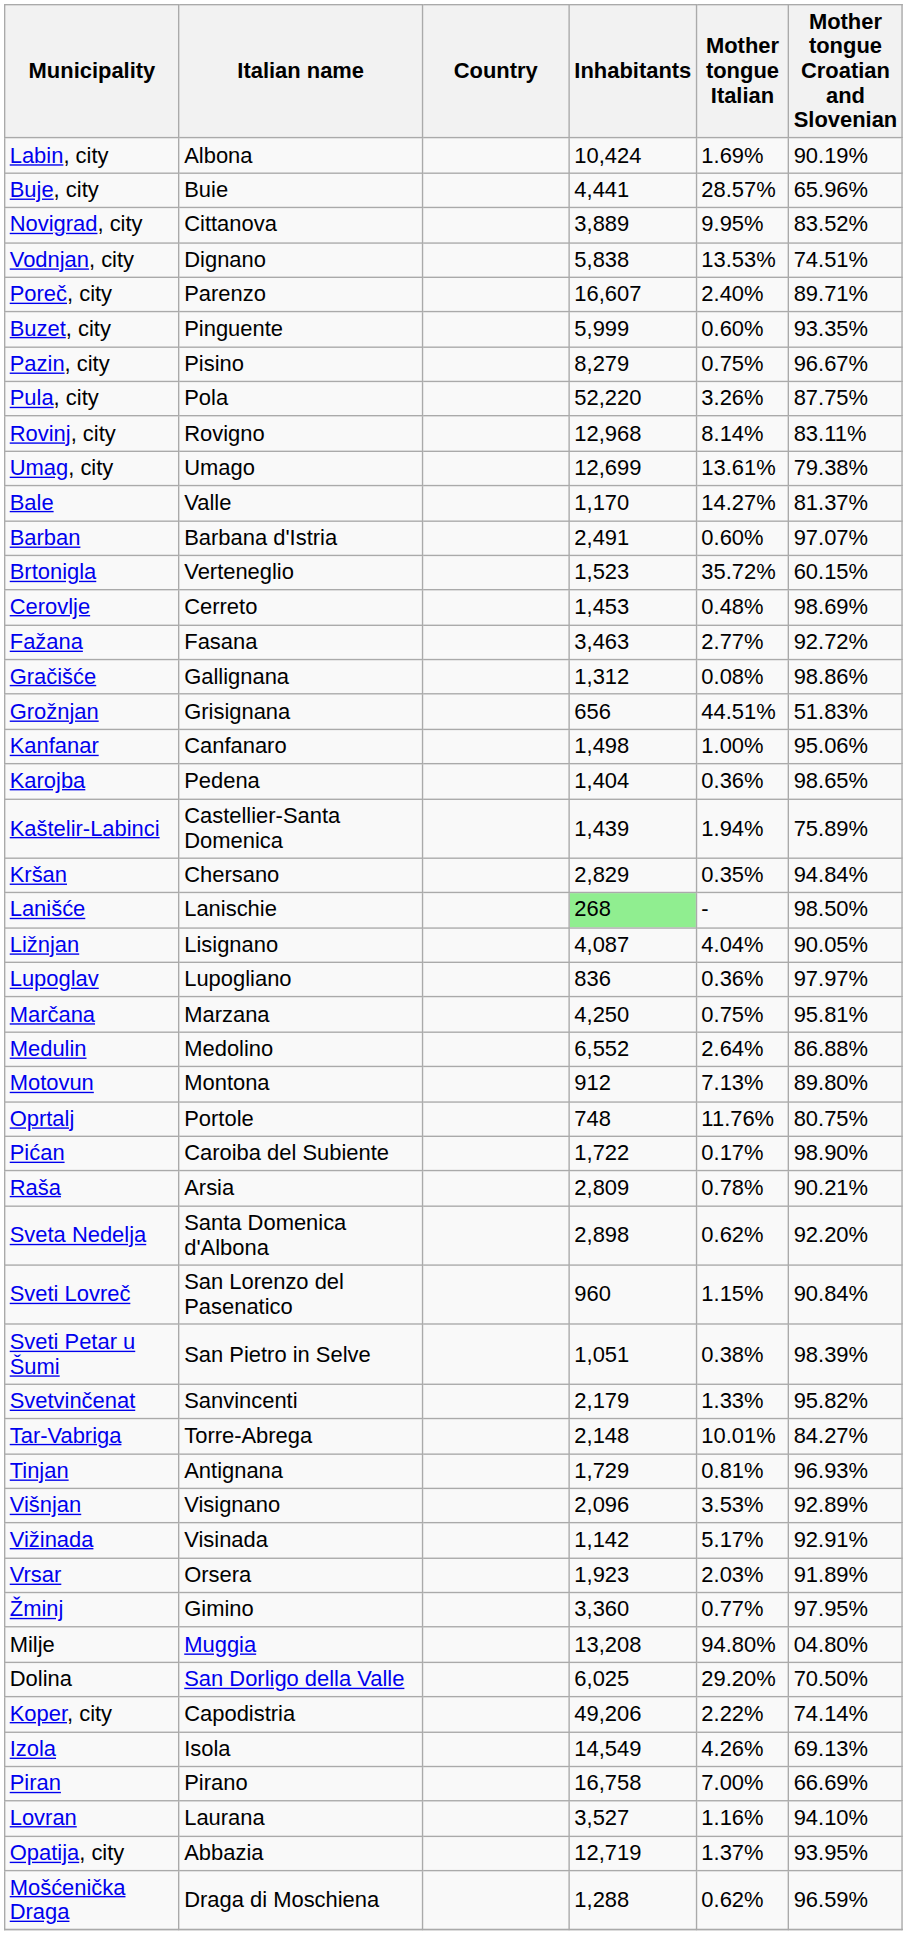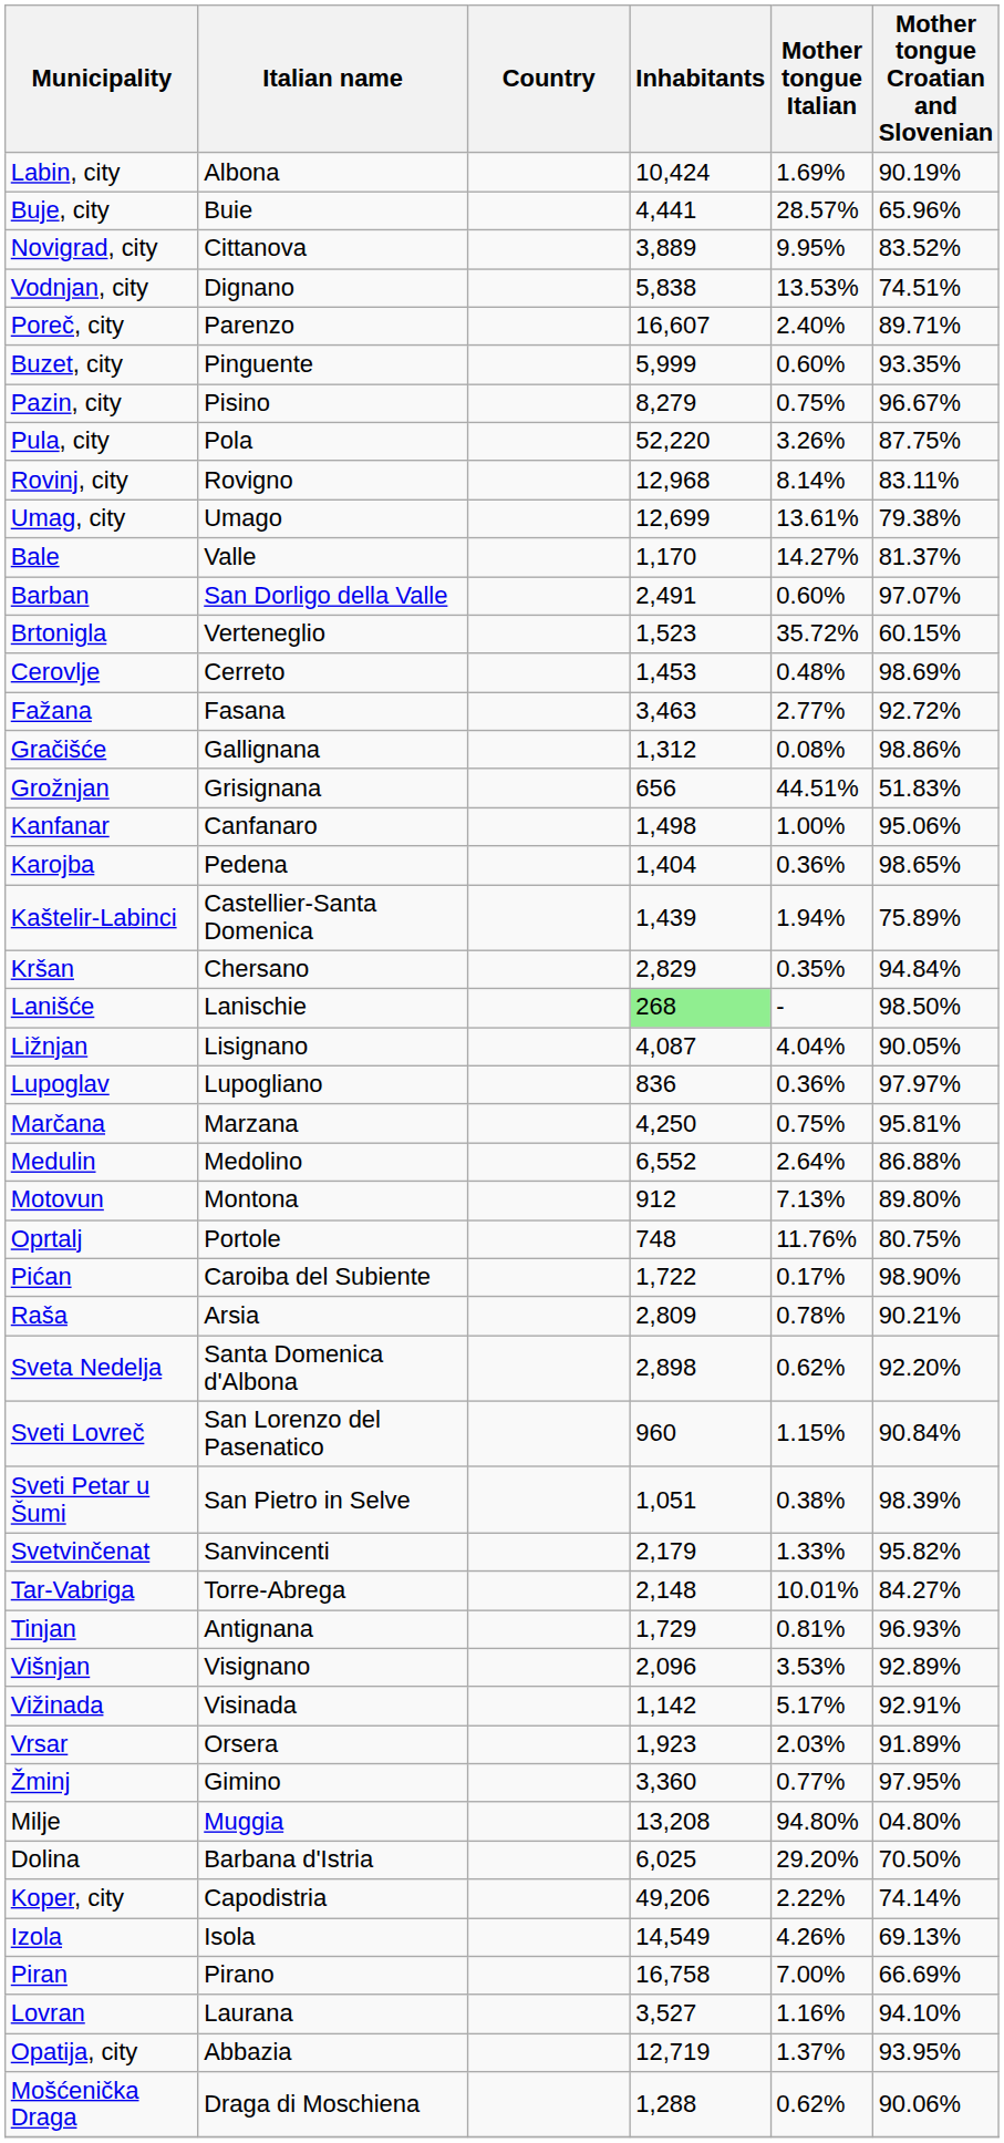Barban | Italian name: Barbana d'Istria -> San Dorligo della Valle
Dolina | Italian name: San Dorligo della Valle -> Barbana d'Istria
Mošćenička Draga | Mother tongue Croatian and Slovenian: 96.59% -> 90.06%
